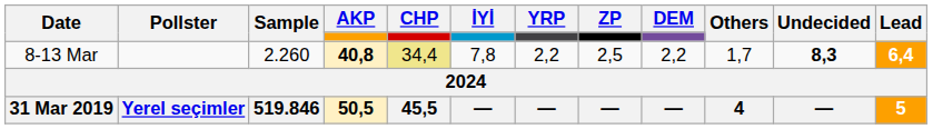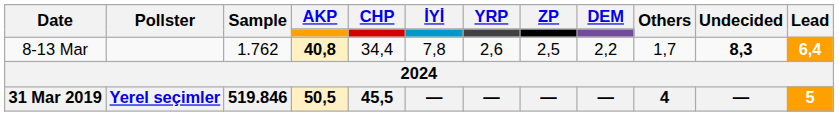8-13 Mar | Sample: 2.260 -> 1.762
8-13 Mar | CHP: khaki background -> no background
8-13 Mar | YRP: 2,2 -> 2,6
